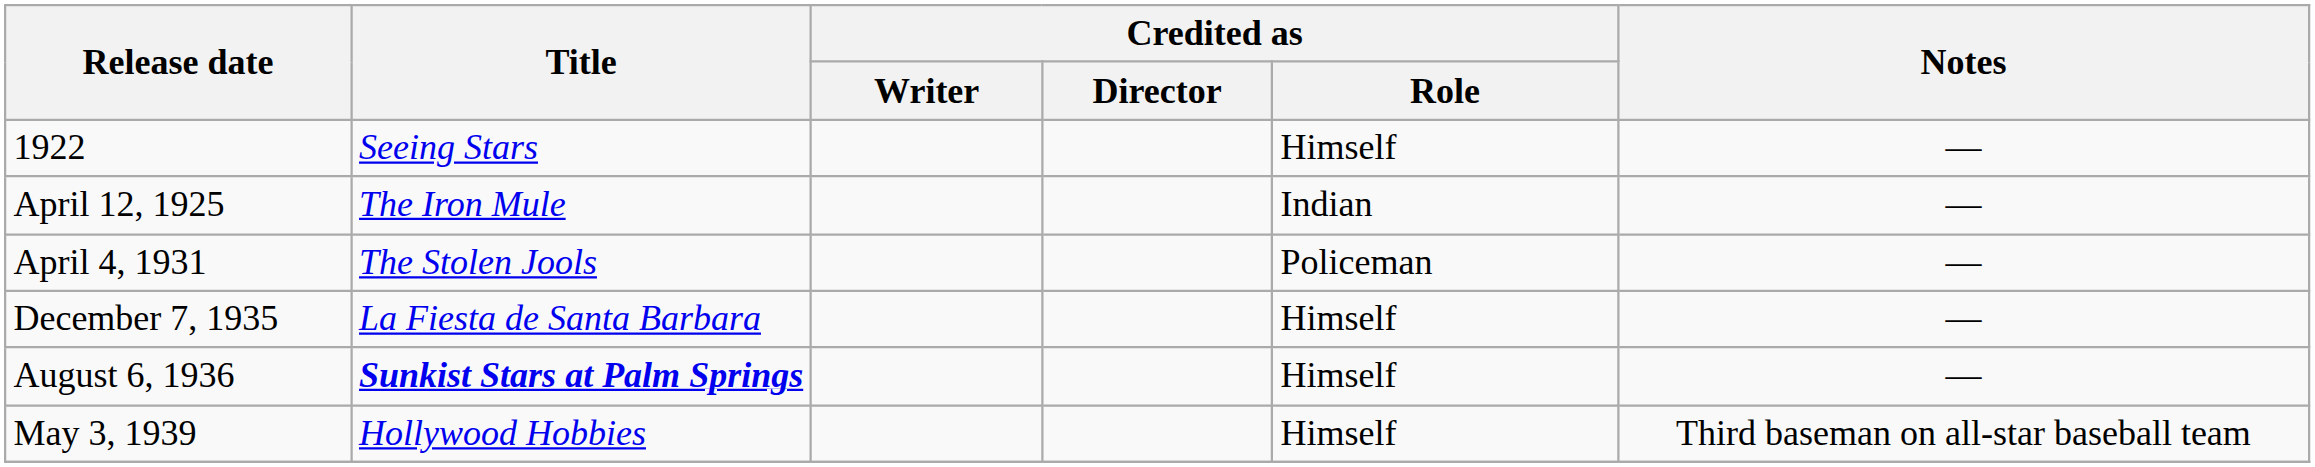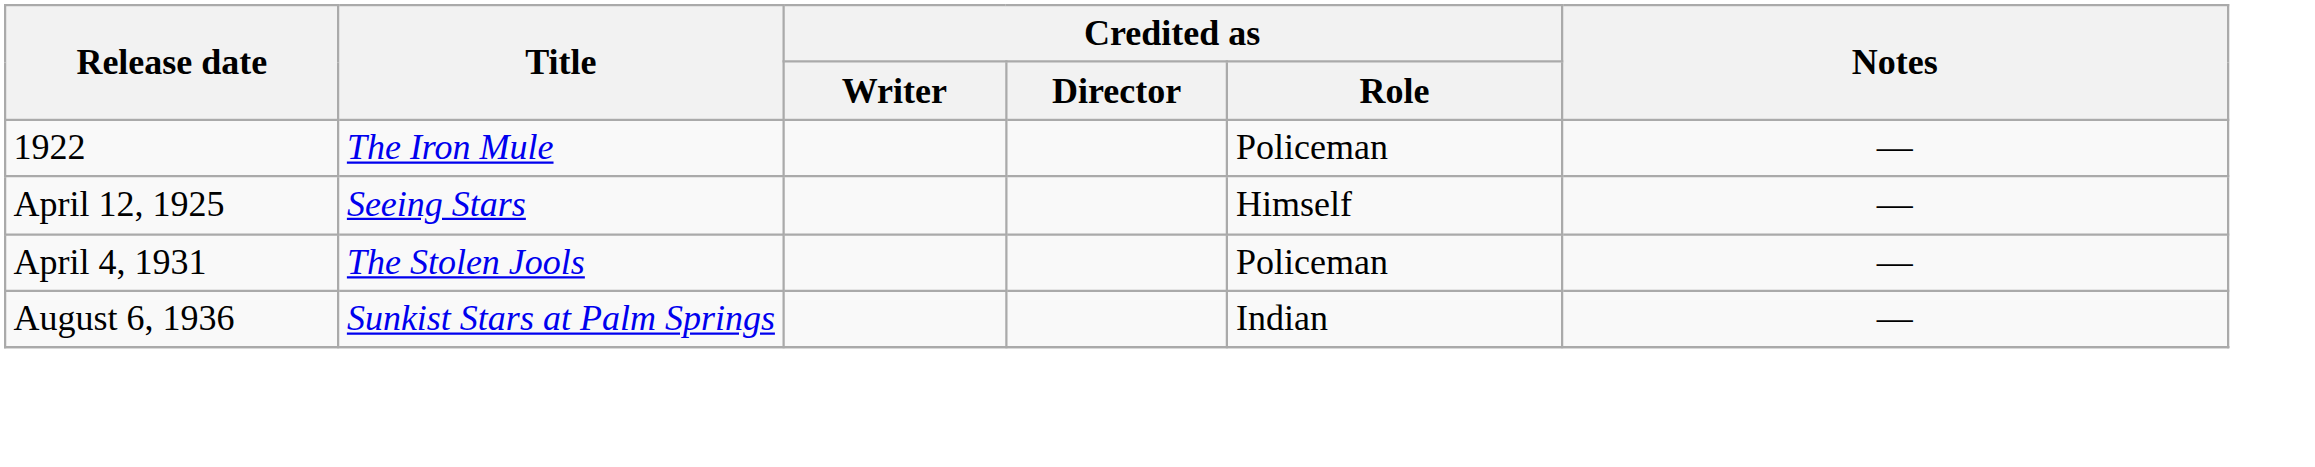1922 | Title: Seeing Stars -> The Iron Mule
1922 | Credited as / Role: Himself -> Policeman
April 12, 1925 | Title: The Iron Mule -> Seeing Stars
April 12, 1925 | Credited as / Role: Indian -> Himself
- row: December 7, 1935 | La Fiesta de Santa Barbara | Himself | —
August 6, 1936 | Title: bold -> normal
August 6, 1936 | Credited as / Role: Himself -> Indian
- row: May 3, 1939 | Hollywood Hobbies | Himself | Third baseman on all-star baseball team
